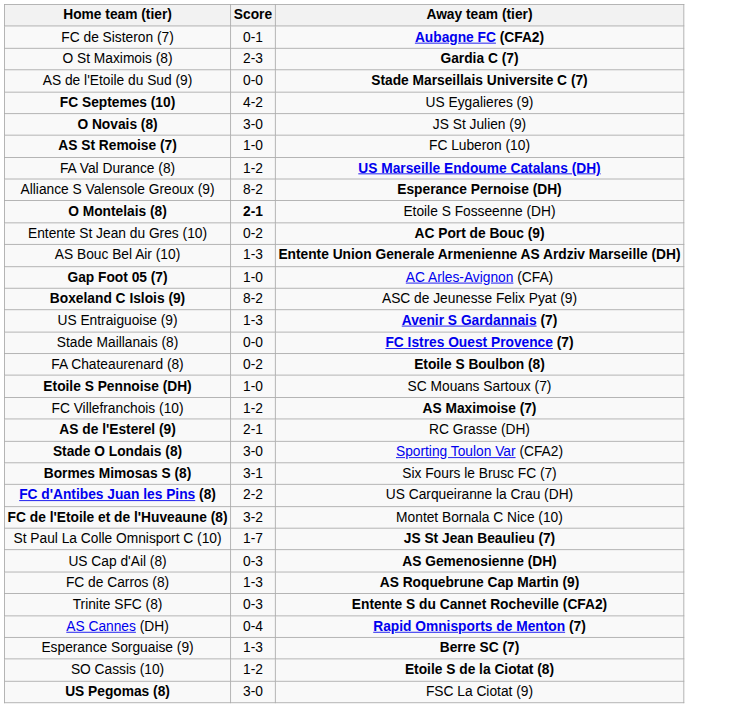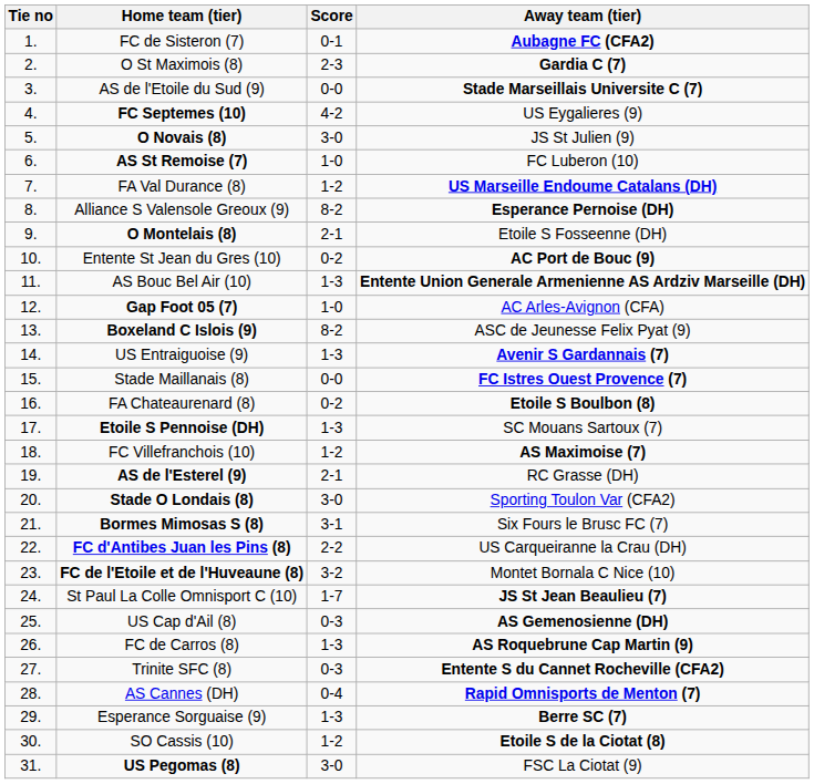+ column: Tie no | 1. | 2. | 3. | 4. | 5. | 6. | 7. | 8. | 9. | 10. | 11. | 12. | 13. | 14. | 15. | 16. | 17. | 18. | 19. | 20. | 21. | 22. | 23. | 24. | 25. | 26. | 27. | 28. | 29. | 30. | 31.
O Montelais (8) | Score: bold -> normal
Etoile S Pennoise (DH) | Score: 1-0 -> 1-3
